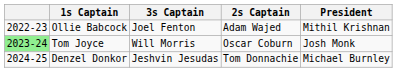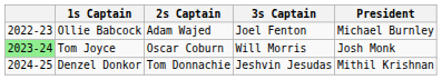columns swapped: 2s Captain <-> 3s Captain
Ollie Babcock | President: Mithil Krishnan -> Michael Burnley
Denzel Donkor | President: Michael Burnley -> Mithil Krishnan
